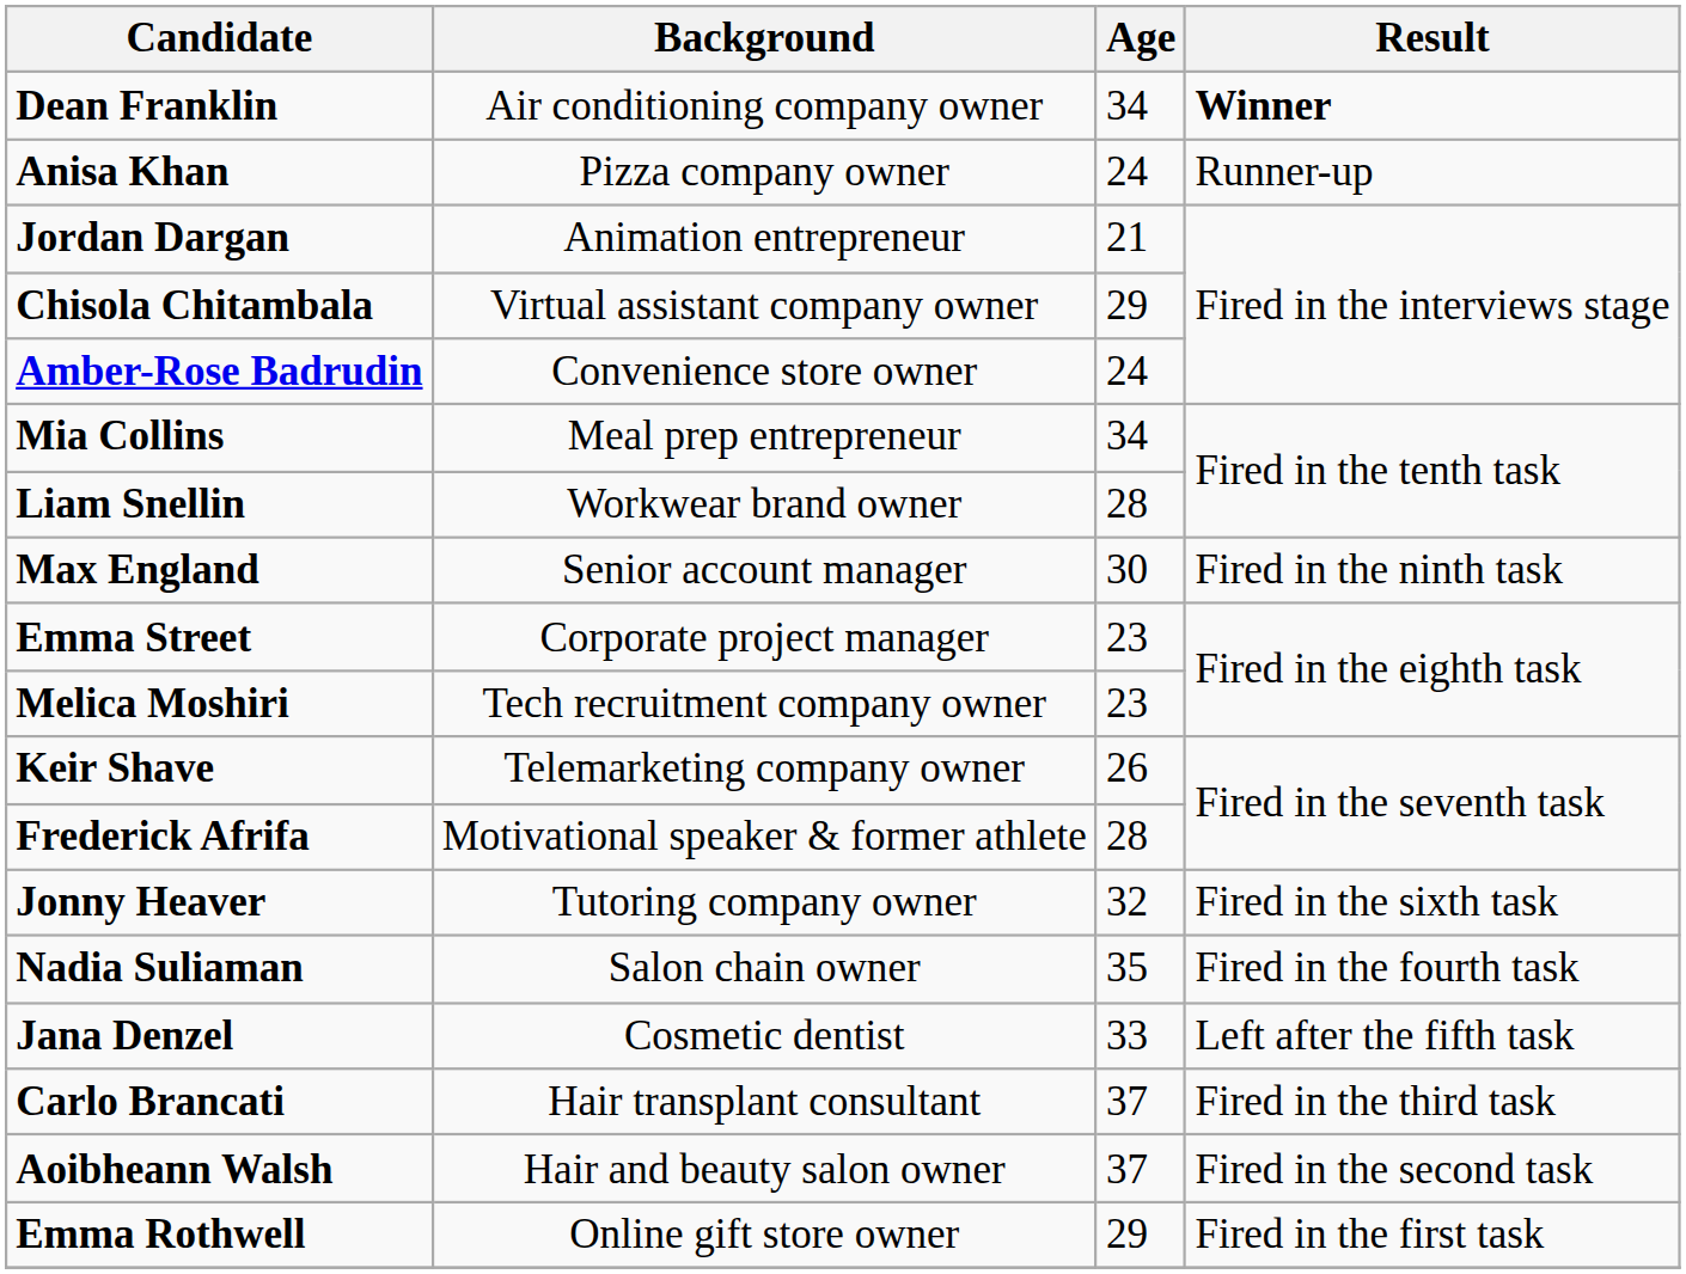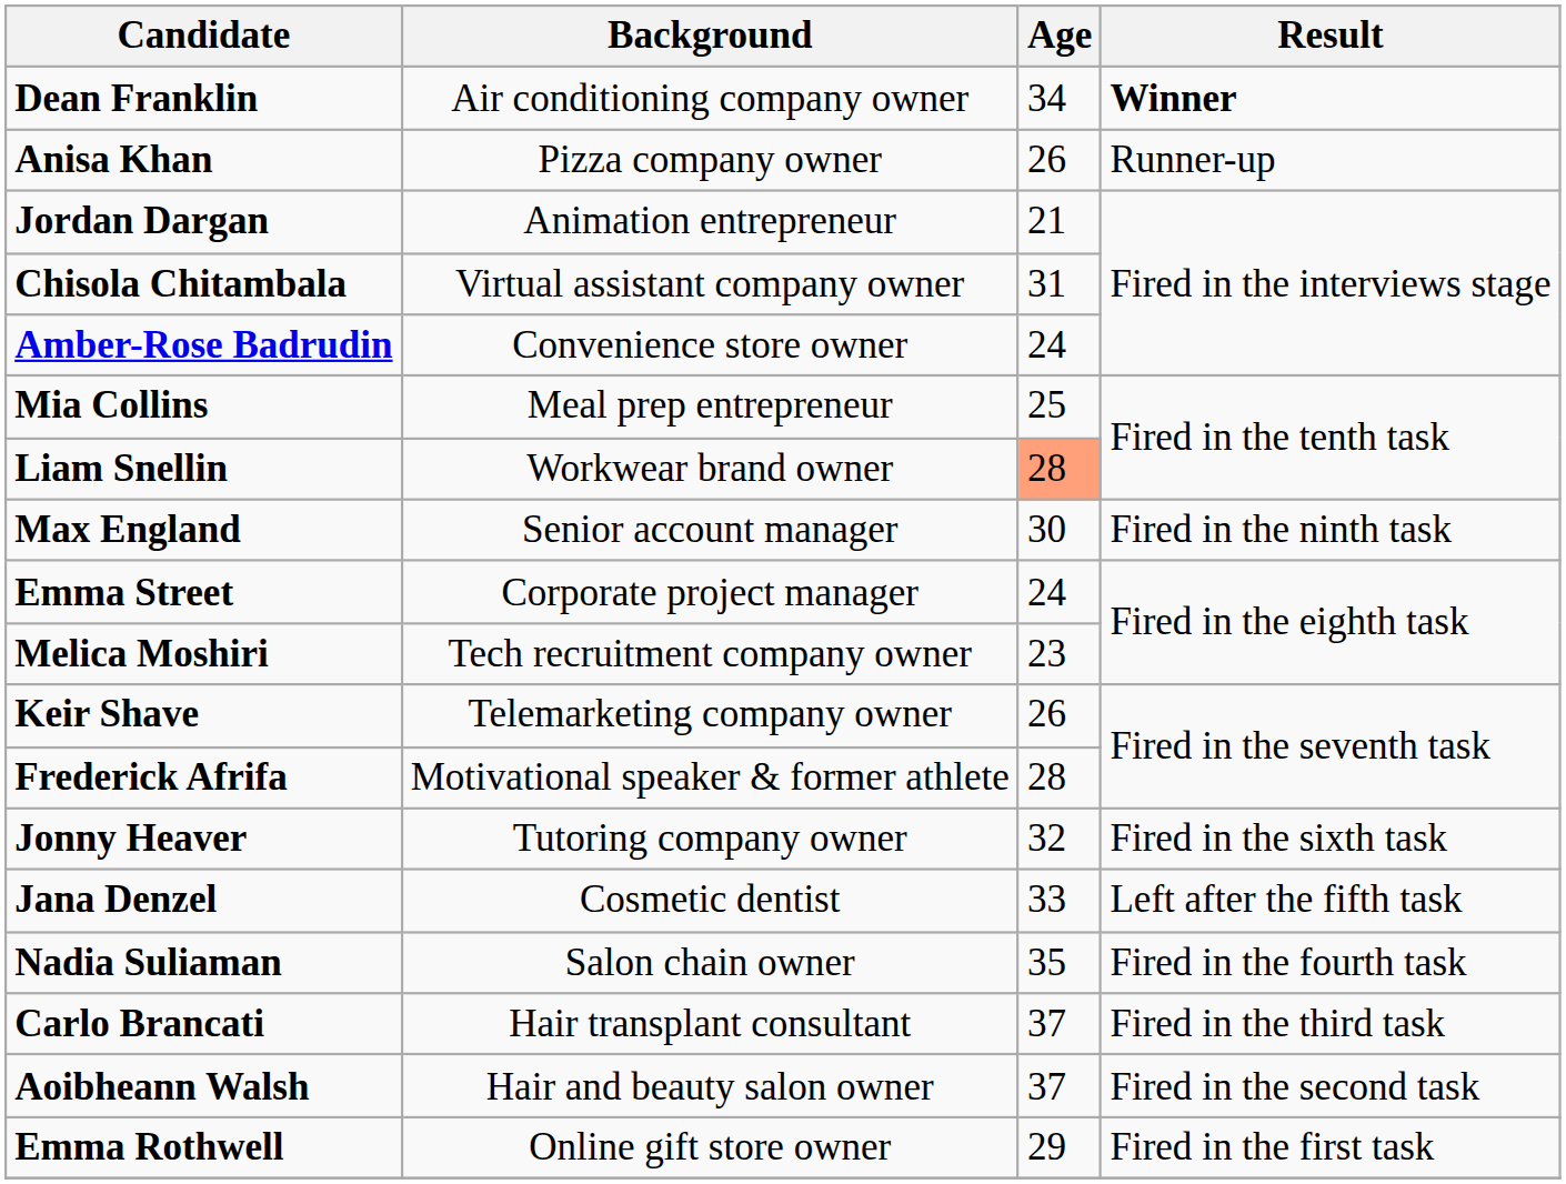Anisa Khan | Age: 24 -> 26
Chisola Chitambala | Age: 29 -> 31
Mia Collins | Age: 34 -> 25
Liam Snellin | Age: no background -> lightsalmon background
Emma Street | Age: 23 -> 24
rows swapped: Jana Denzel <-> Nadia Suliaman
